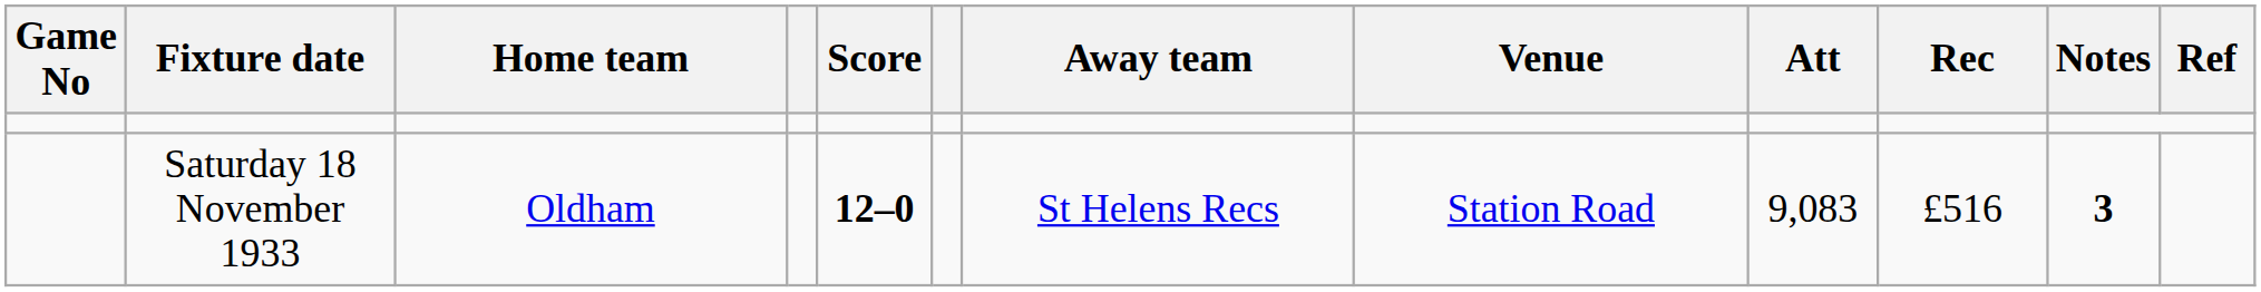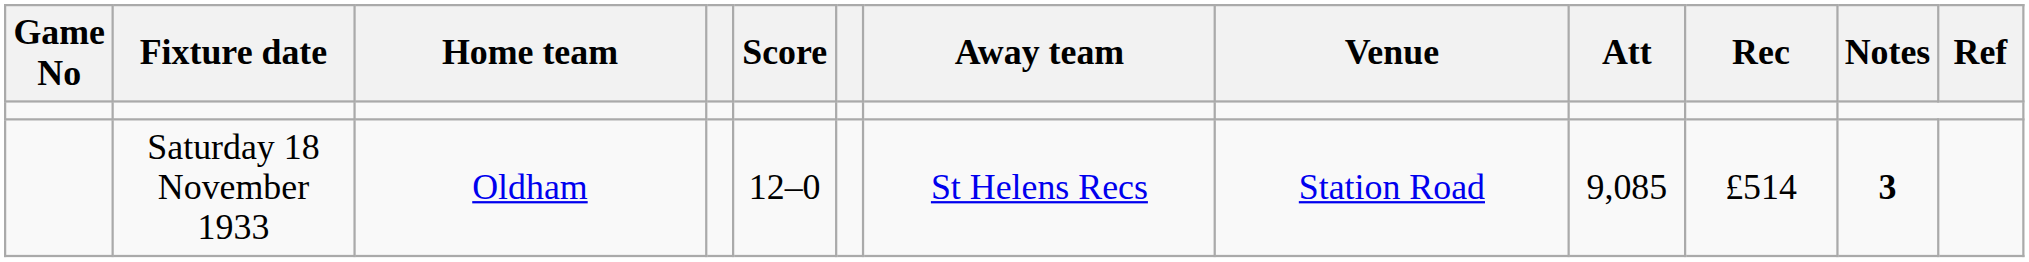Saturday 18 November 1933 | Score: bold -> normal
Saturday 18 November 1933 | Att: 9,083 -> 9,085
Saturday 18 November 1933 | Rec: £516 -> £514
